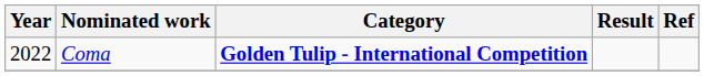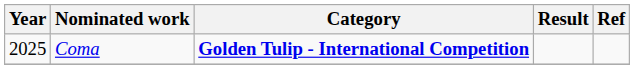Coma | Year: 2022 -> 2025
